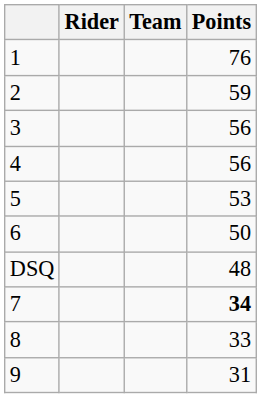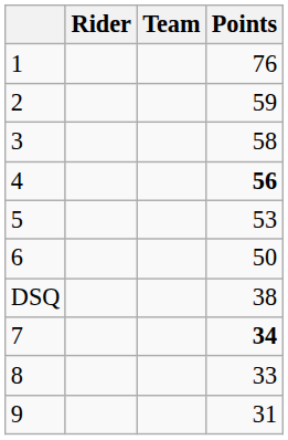3 | Points: 56 -> 58
4 | Points: normal -> bold
DSQ | Points: 48 -> 38
